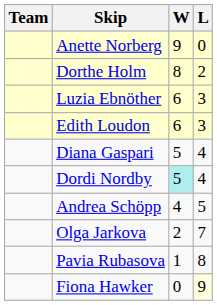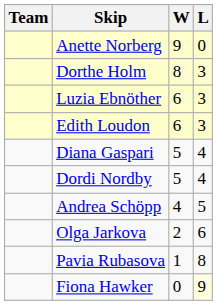Dorthe Holm | L: 2 -> 3
Dordi Nordby | W: paleturquoise background -> no background
Olga Jarkova | L: 7 -> 6
